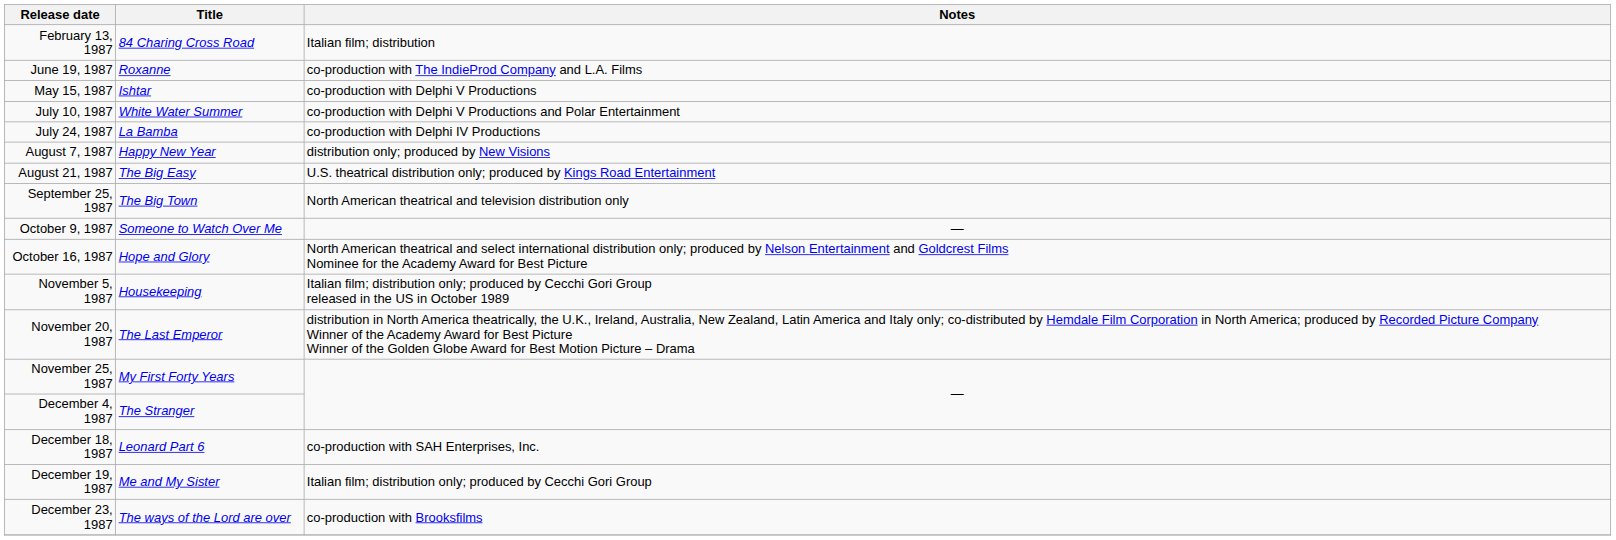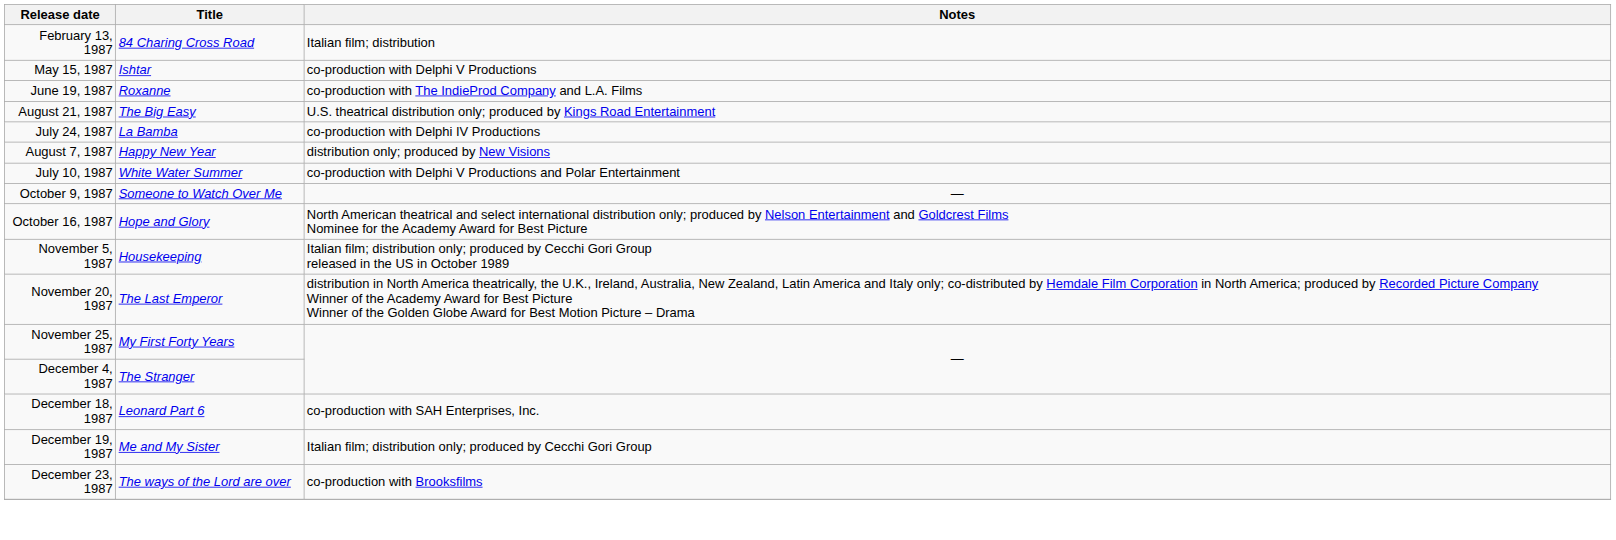rows swapped: May 15, 1987 <-> June 19, 1987
rows swapped: July 10, 1987 <-> August 21, 1987
- row: September 25, 1987 | The Big Town | North American theatrical and television distribution only
